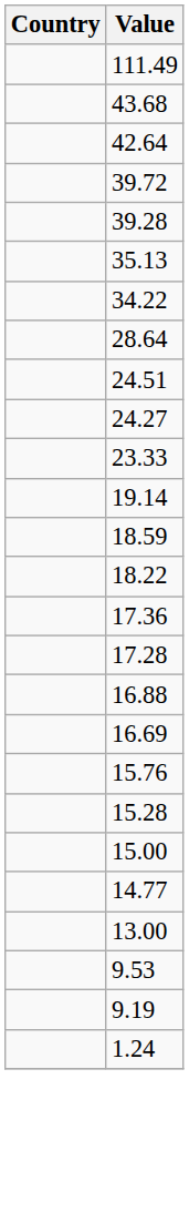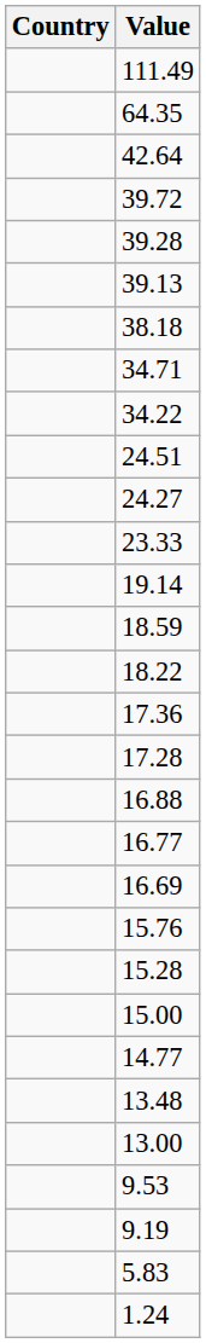+ row: 64.35
- row: 43.68
+ row: 39.13
+ row: 38.18
- row: 35.13
+ row: 34.71
- row: 28.64
+ row: 16.77
+ row: 13.48
+ row: 5.83
